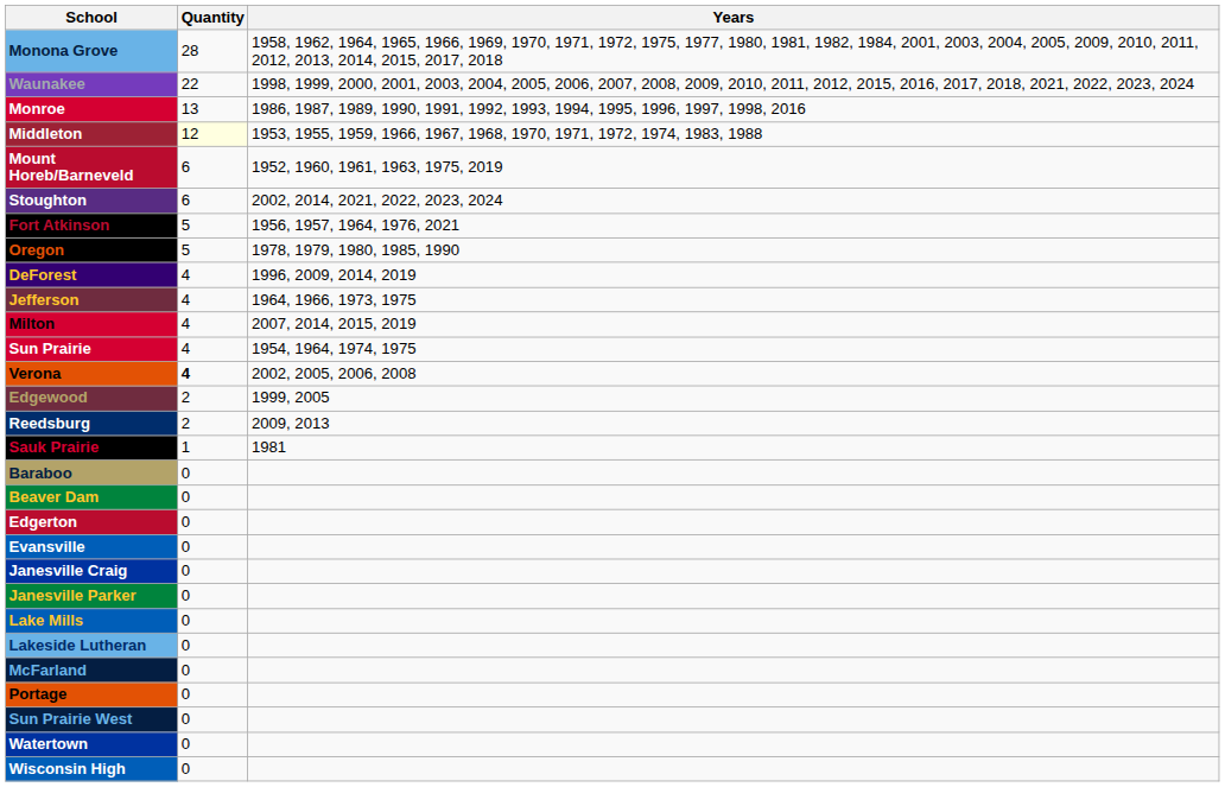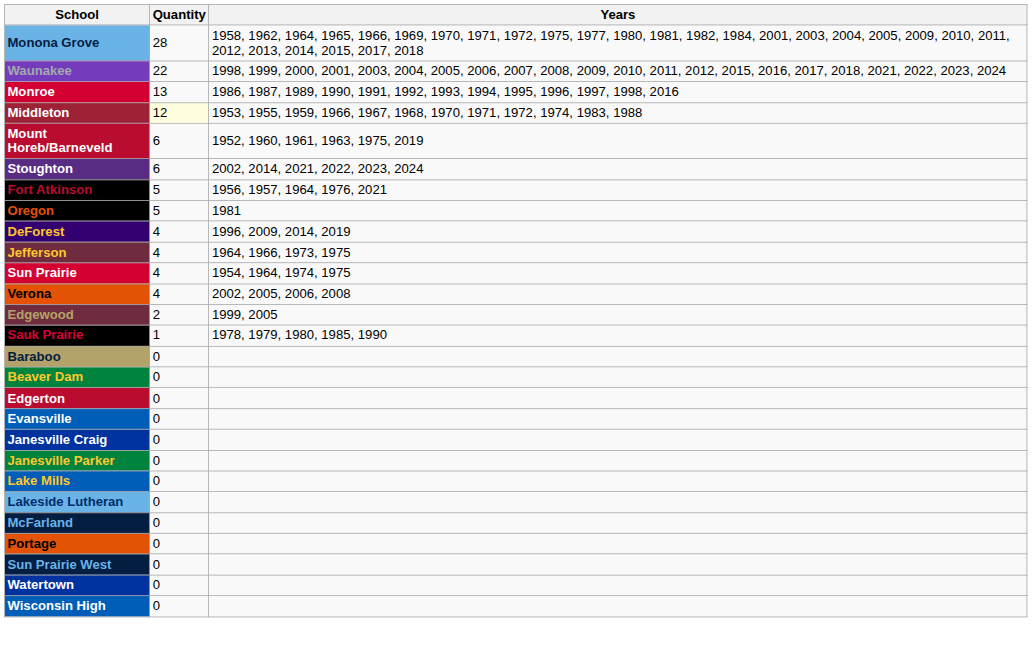Oregon | Years: 1978, 1979, 1980, 1985, 1990 -> 1981
- row: Milton | 4 | 2007, 2014, 2015, 2019
Verona | Quantity: bold -> normal
- row: Reedsburg | 2 | 2009, 2013
Sauk Prairie | Years: 1981 -> 1978, 1979, 1980, 1985, 1990
